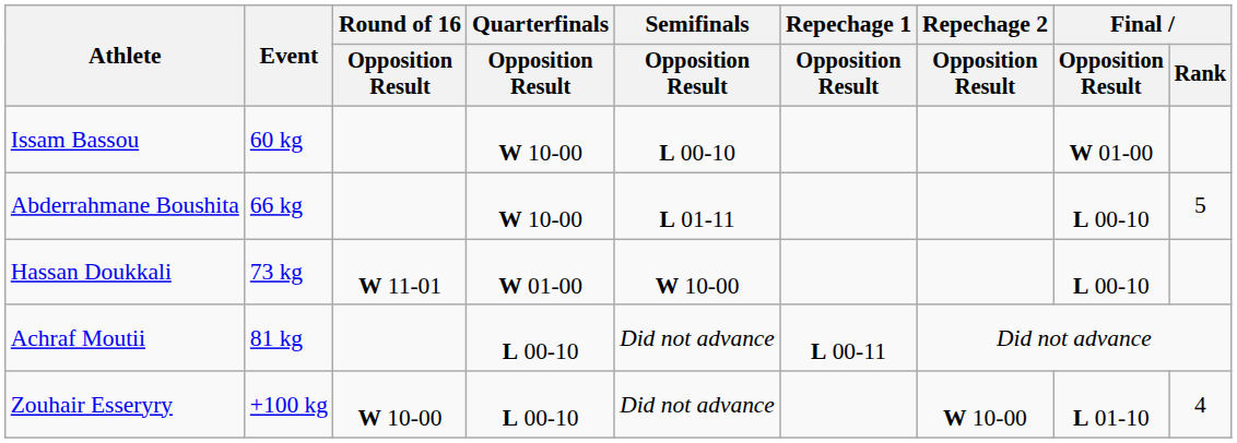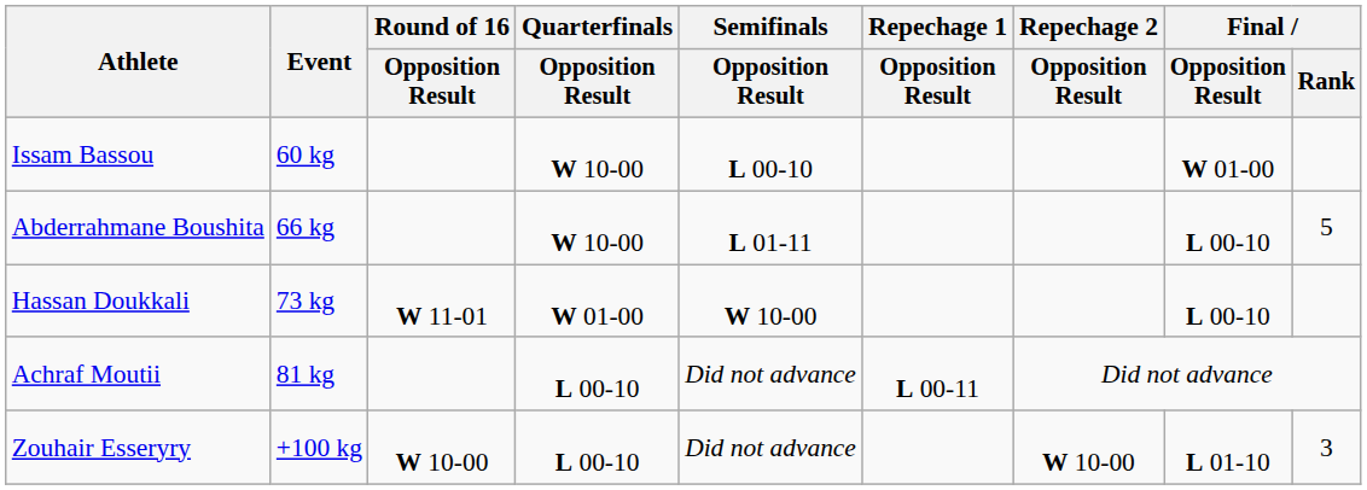Zouhair Esseryry | Final / Rank: 4 -> 3
